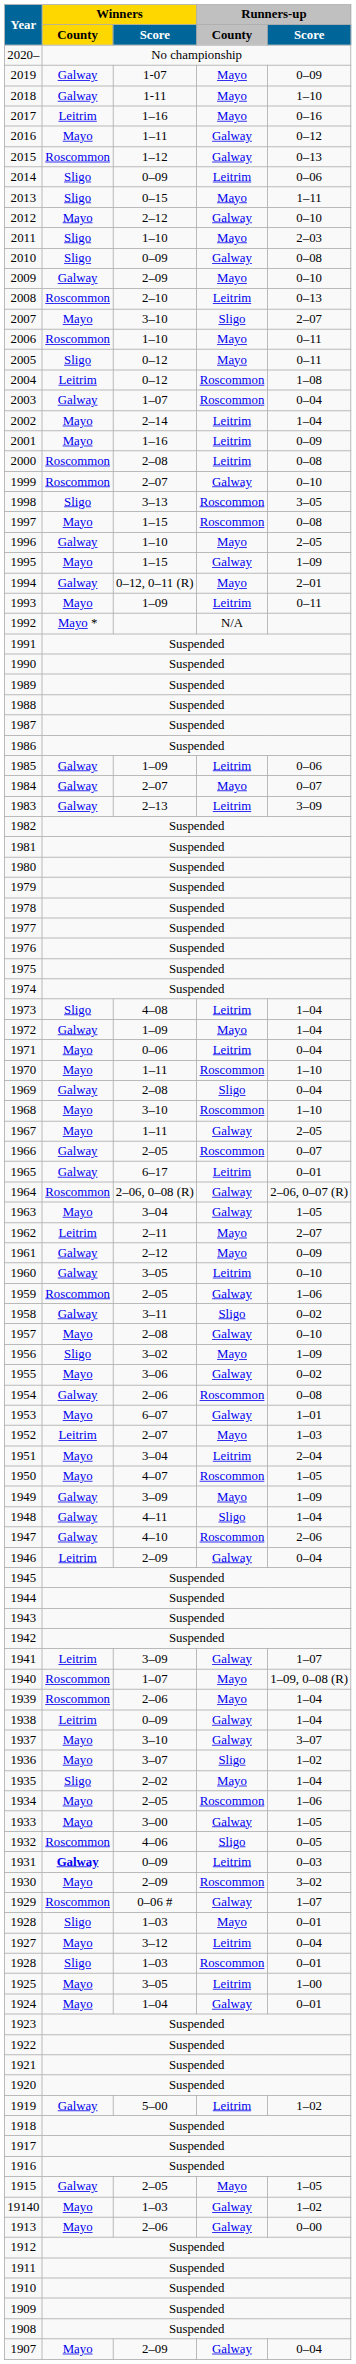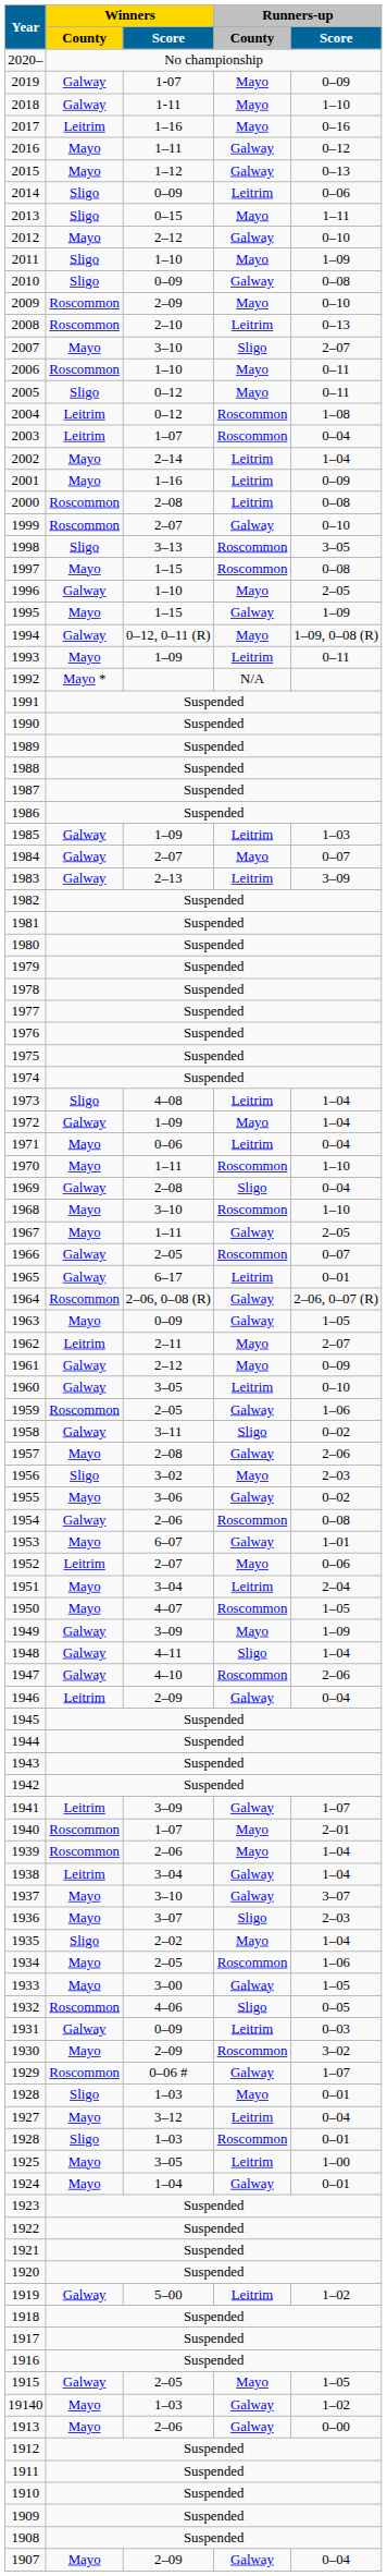2015 | Winners / County: Roscommon -> Mayo
2011 | Runners-up / Score: 2–03 -> 1–09
2009 | Winners / County: Galway -> Roscommon
2003 | Winners / County: Galway -> Leitrim
1994 | Runners-up / Score: 2–01 -> 1–09, 0–08 (R)
1985 | Runners-up / Score: 0–06 -> 1–03
1963 | Winners / Score: 3–04 -> 0–09
1957 | Runners-up / Score: 0–10 -> 2–06
1956 | Runners-up / Score: 1–09 -> 2–03
1952 | Runners-up / Score: 1–03 -> 0–06
1940 | Runners-up / Score: 1–09, 0–08 (R) -> 2–01
1938 | Winners / Score: 0–09 -> 3–04
1936 | Runners-up / Score: 1–02 -> 2–03
1931 | Winners / County: bold -> normal
